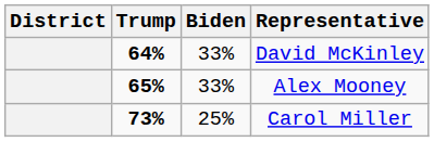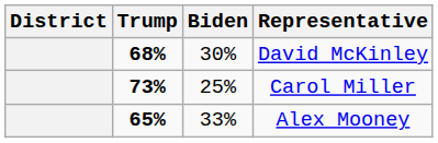David McKinley | Trump: 64% -> 68%
David McKinley | Biden: 33% -> 30%
rows swapped: Alex Mooney <-> Carol Miller
